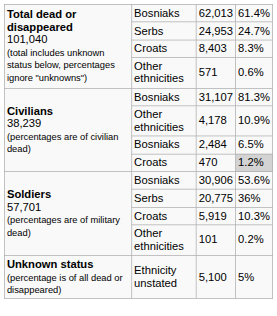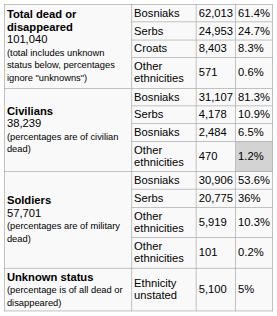4,178 | column 2: Other ethnicities -> Serbs
470 | column 2: Croats -> Other ethnicities
5,919 | column 2: Croats -> Other ethnicities
